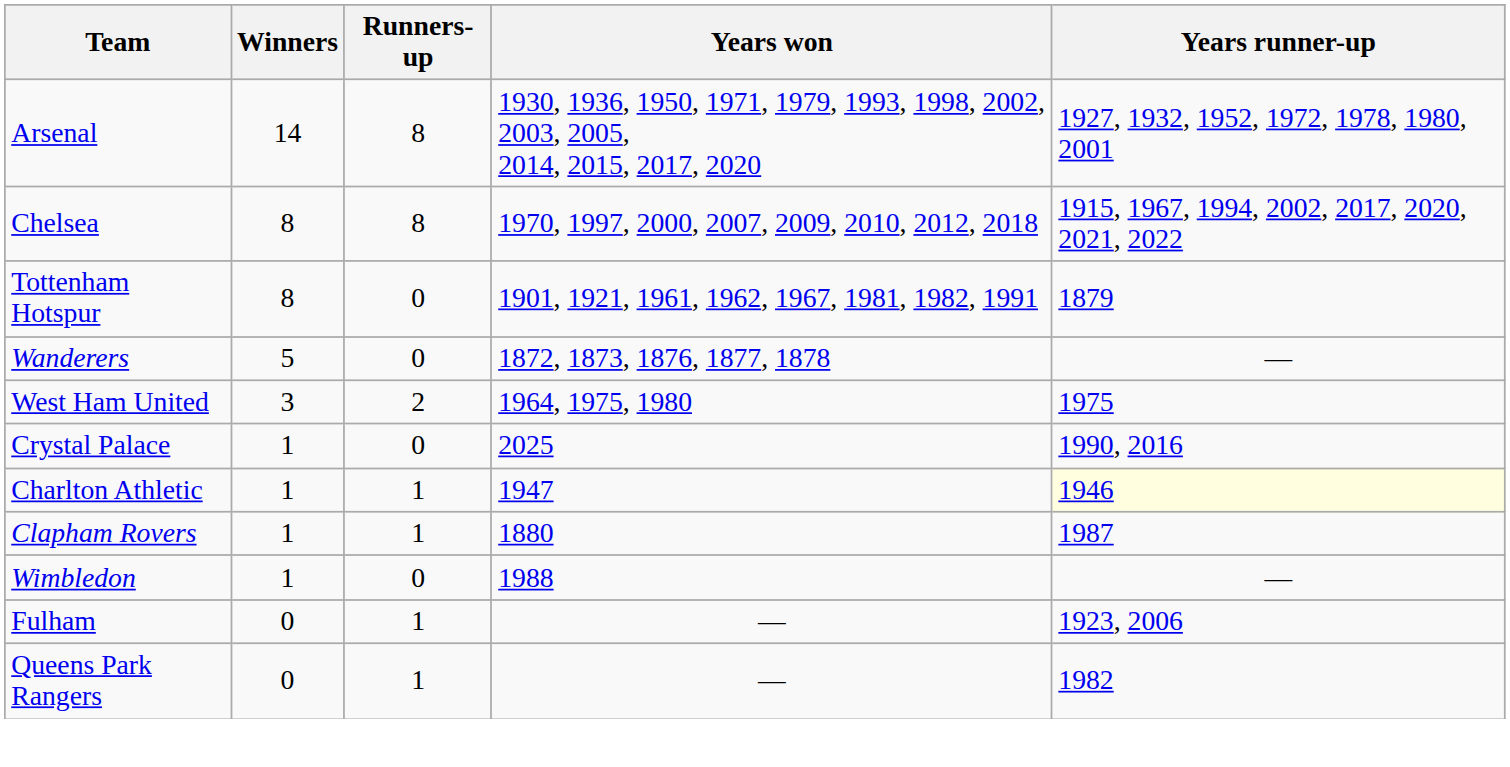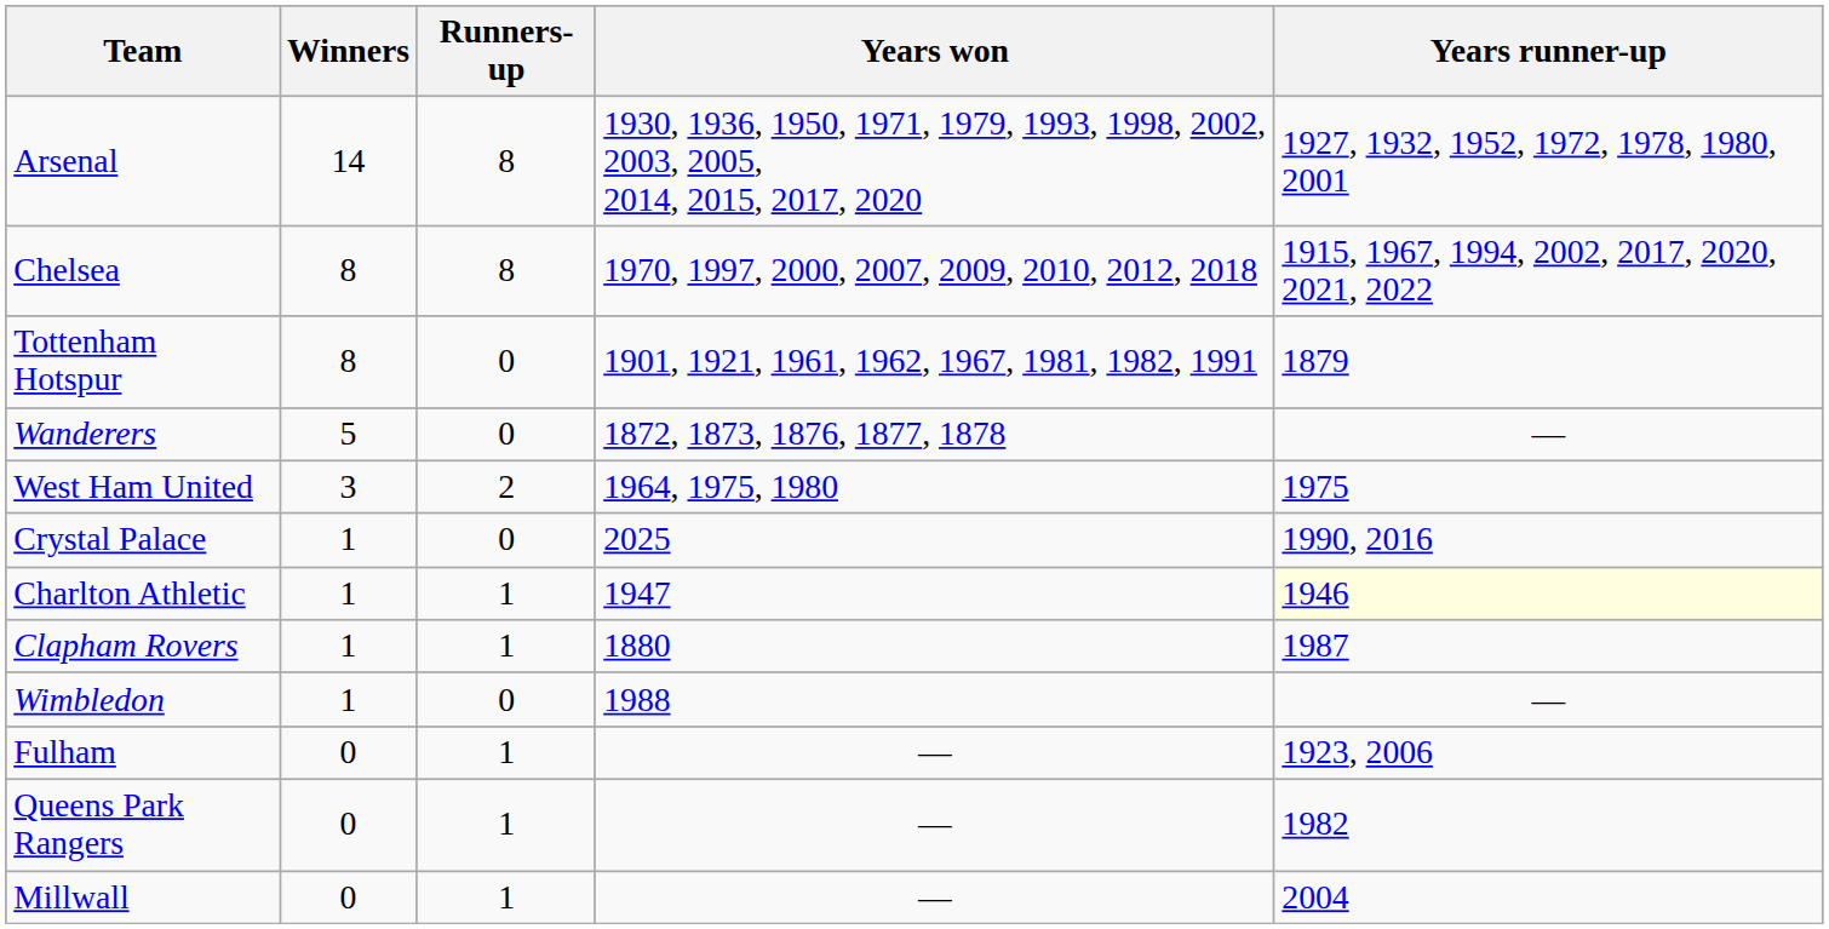+ row: Millwall | 0 | 1 | — | 2004
